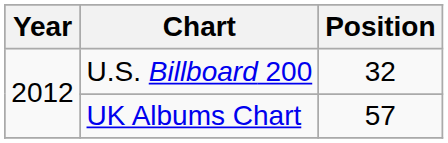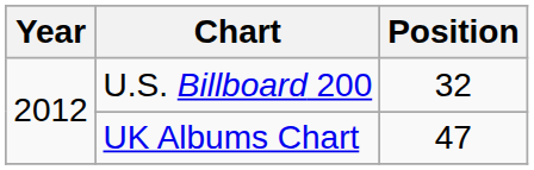UK Albums Chart | Position: 57 -> 47
